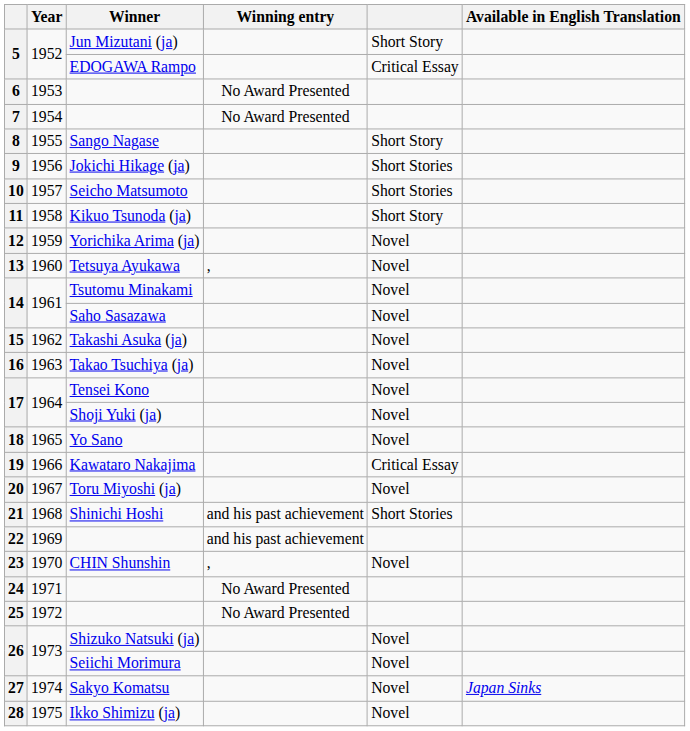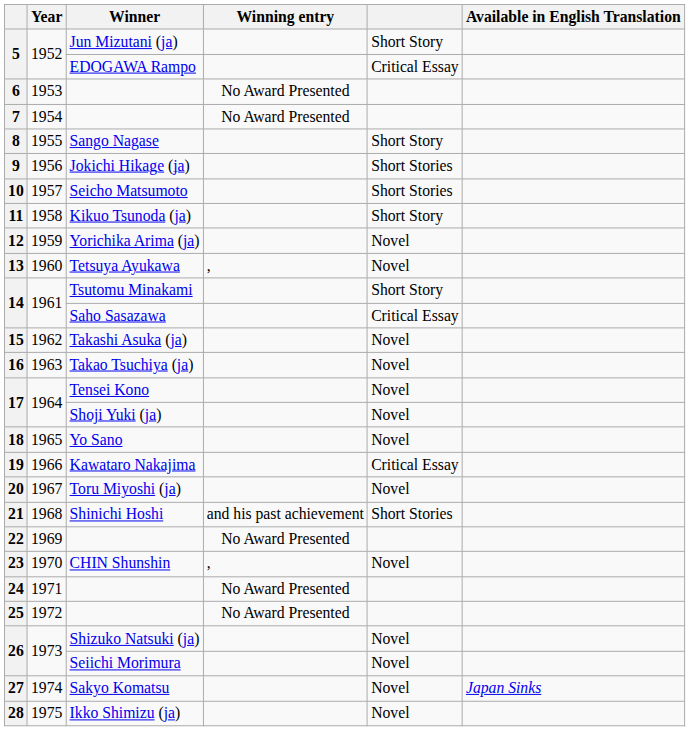14 / Tsutomu Minakami | column 5: Novel -> Short Story
14 / Saho Sasazawa | column 5: Novel -> Critical Essay
22 | Winning entry: and his past achievement -> No Award Presented
